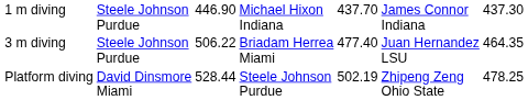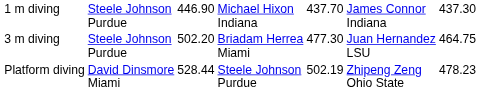3 m diving | column 3: 506.22 -> 502.20
3 m diving | column 5: 477.40 -> 477.30
3 m diving | column 7: 464.35 -> 464.75
Platform diving | column 7: 478.25 -> 478.23
